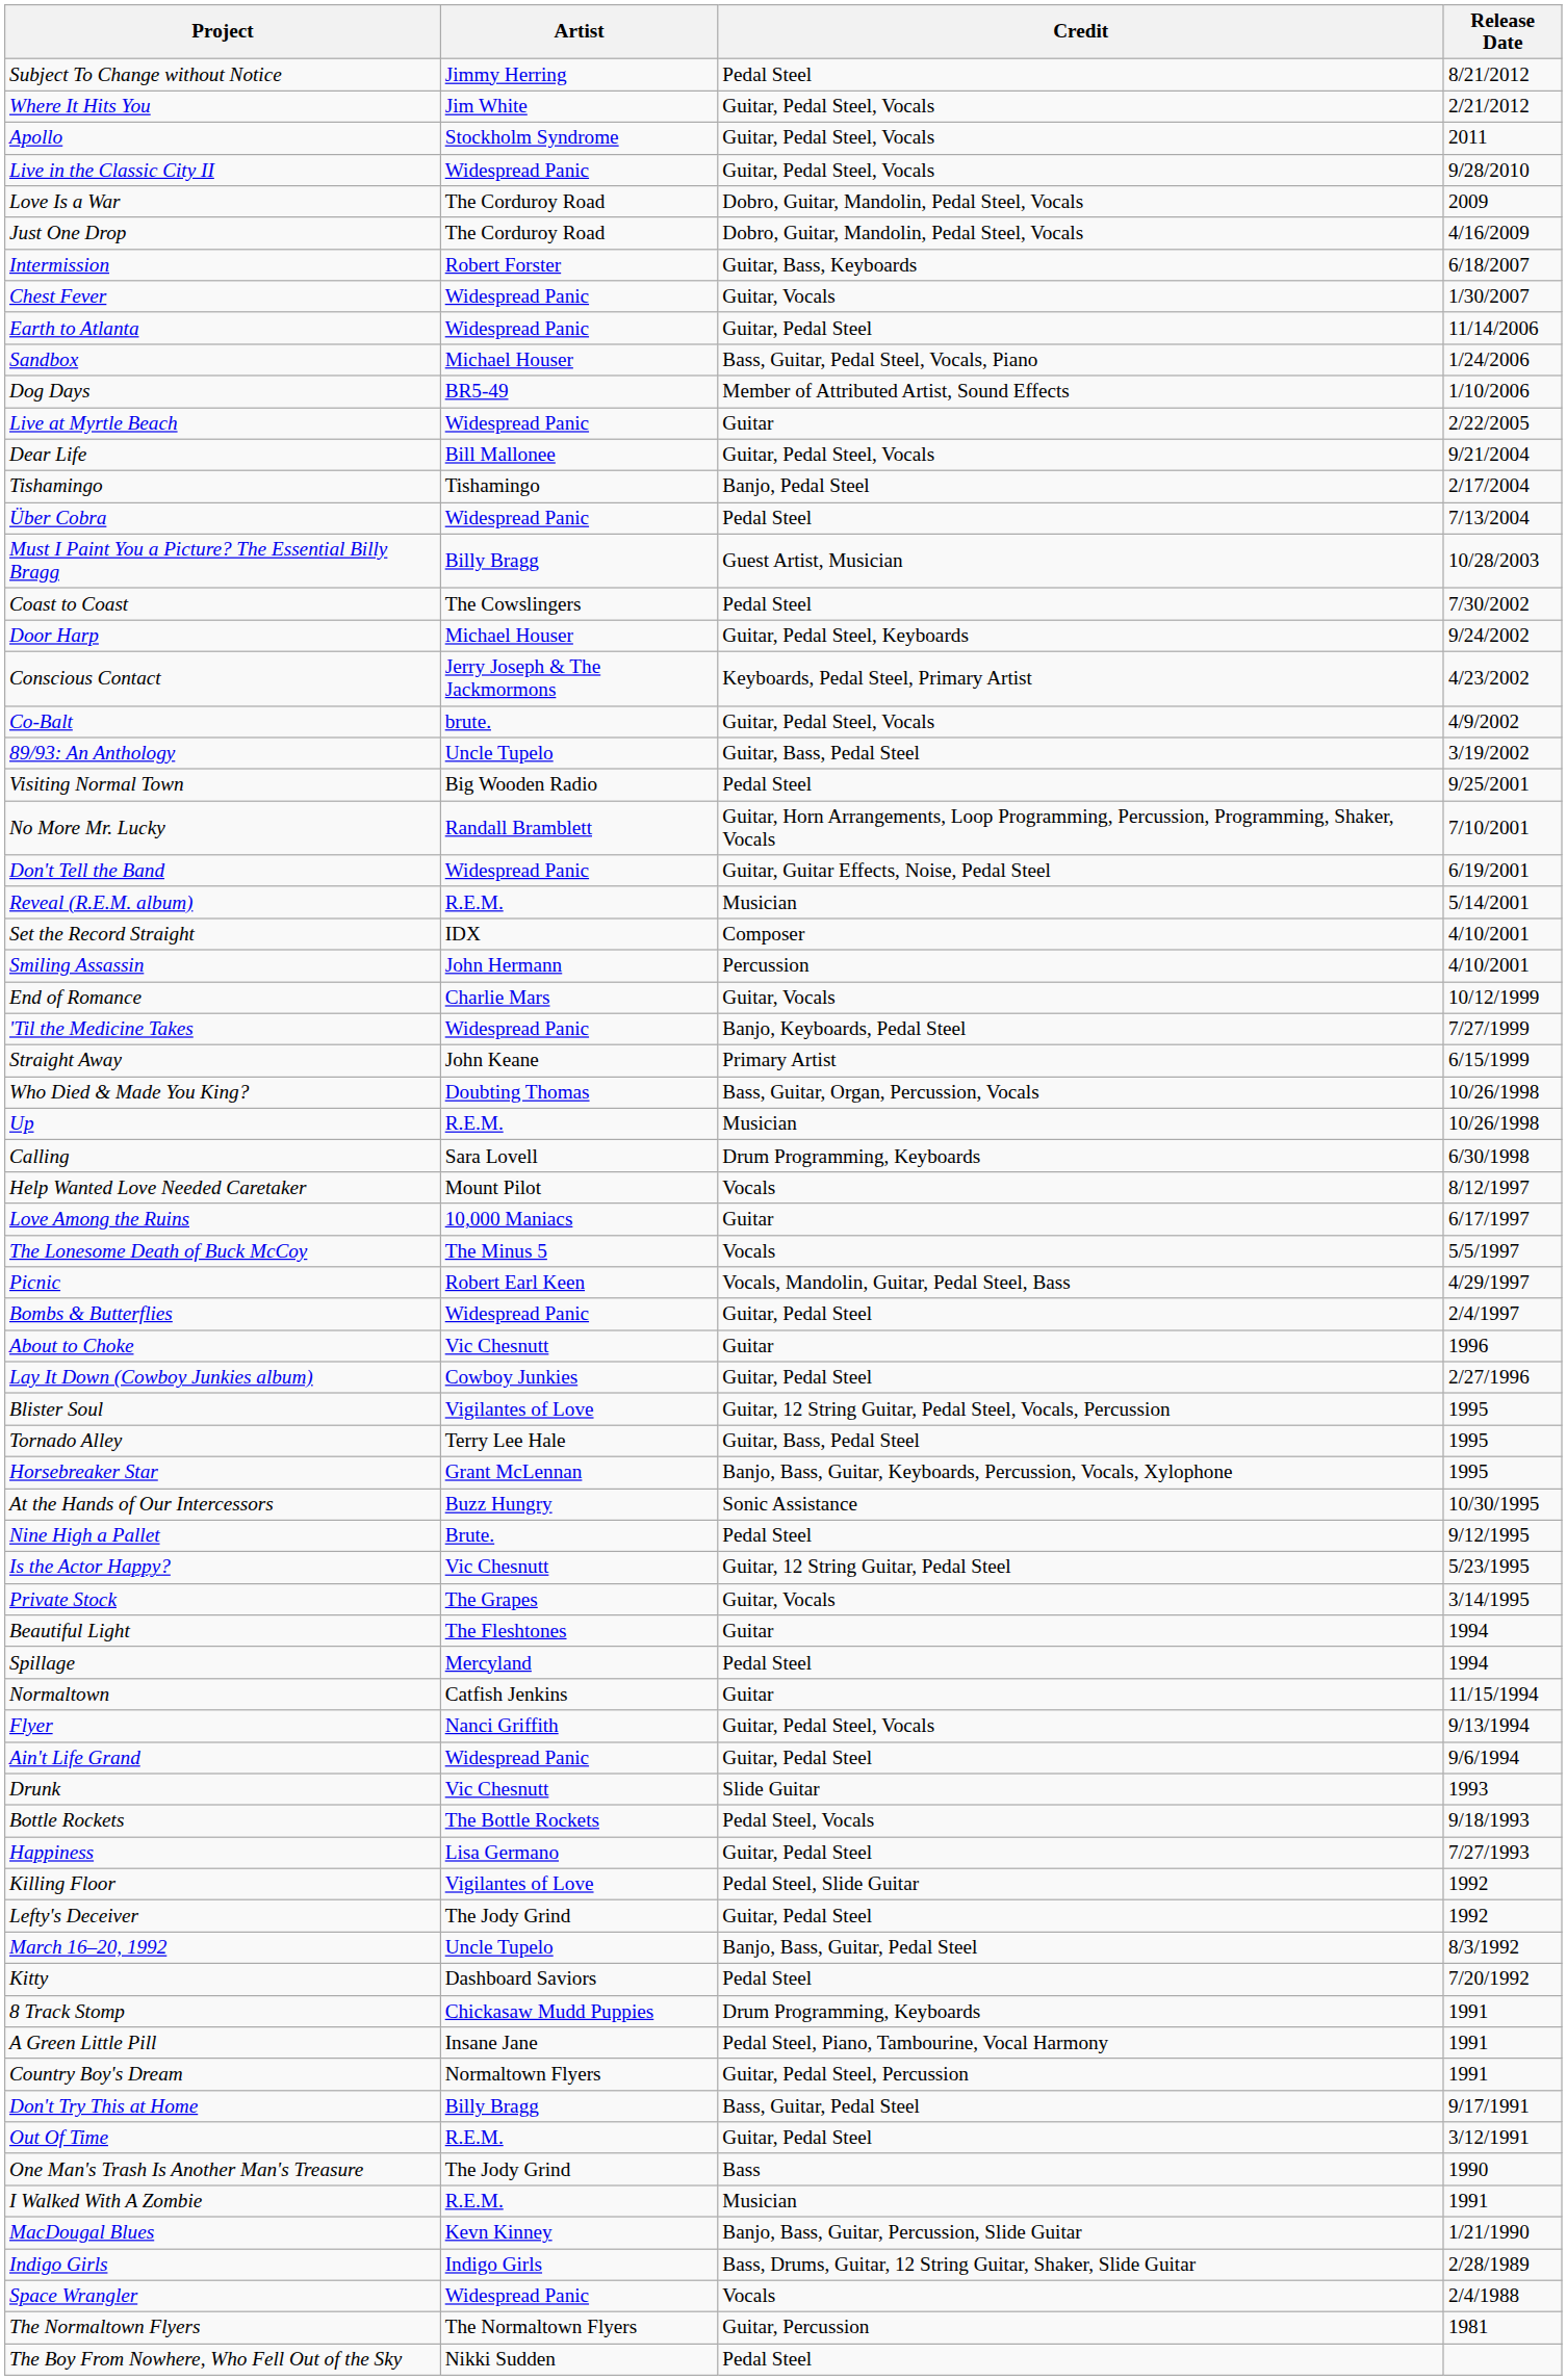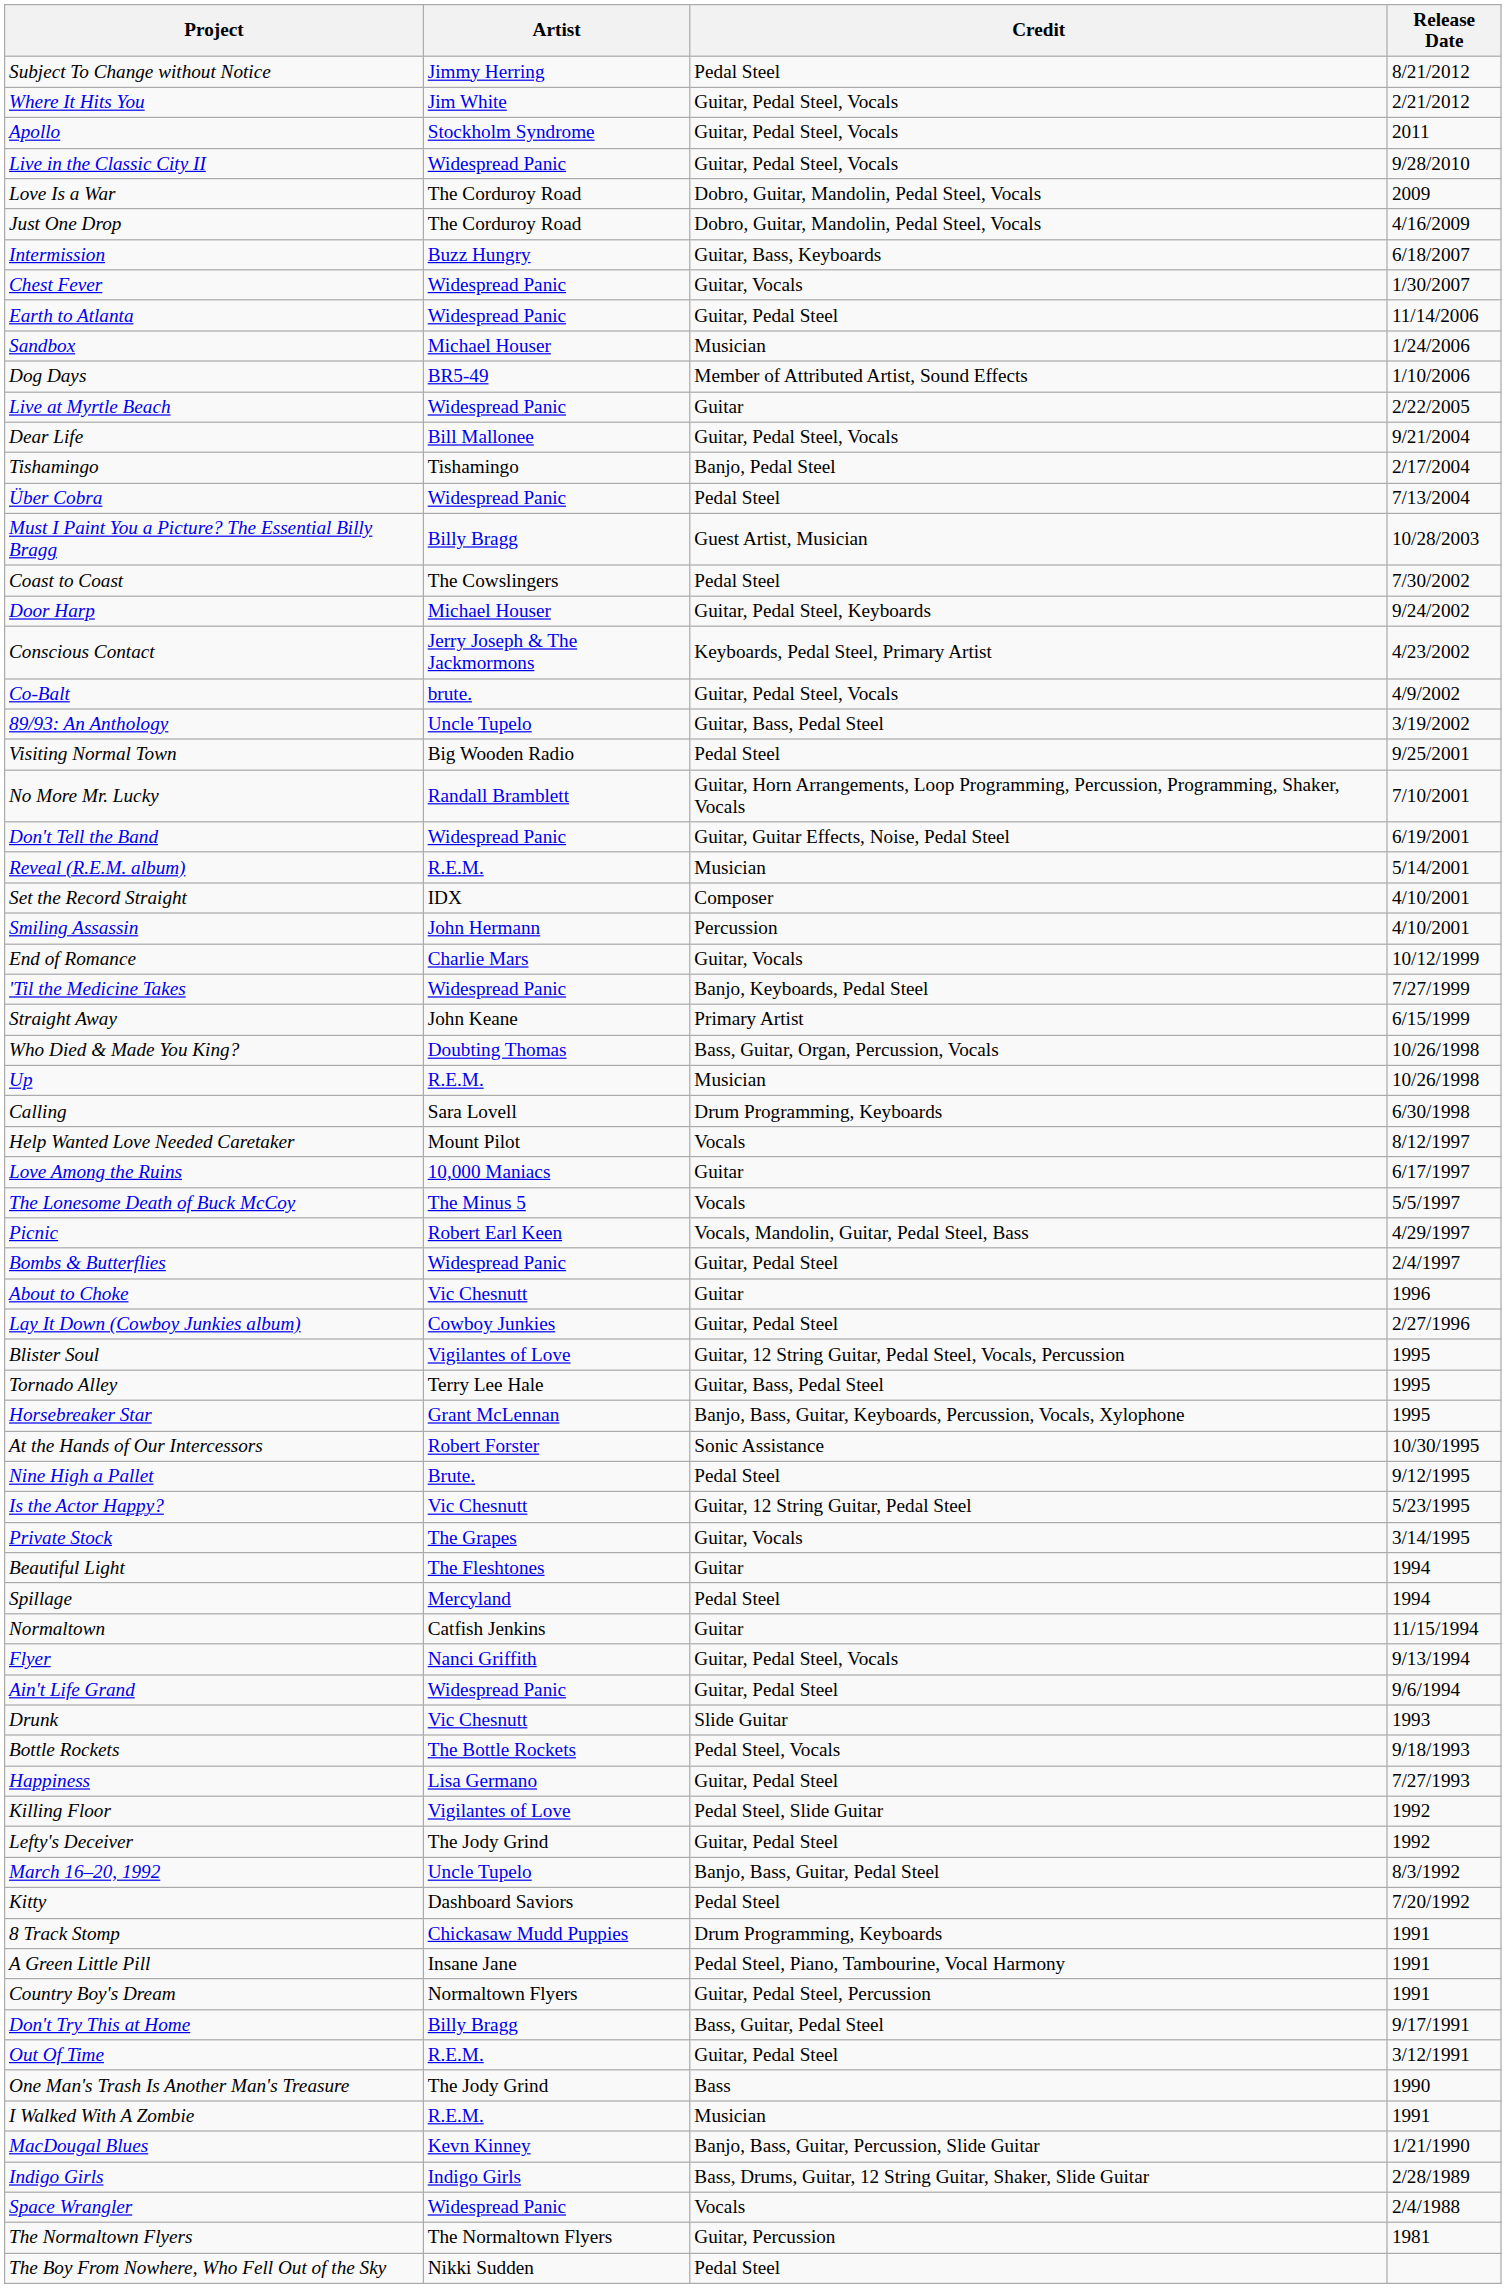Intermission | Artist: Robert Forster -> Buzz Hungry
Sandbox | Credit: Bass, Guitar, Pedal Steel, Vocals, Piano -> Musician
At the Hands of Our Intercessors | Artist: Buzz Hungry -> Robert Forster
